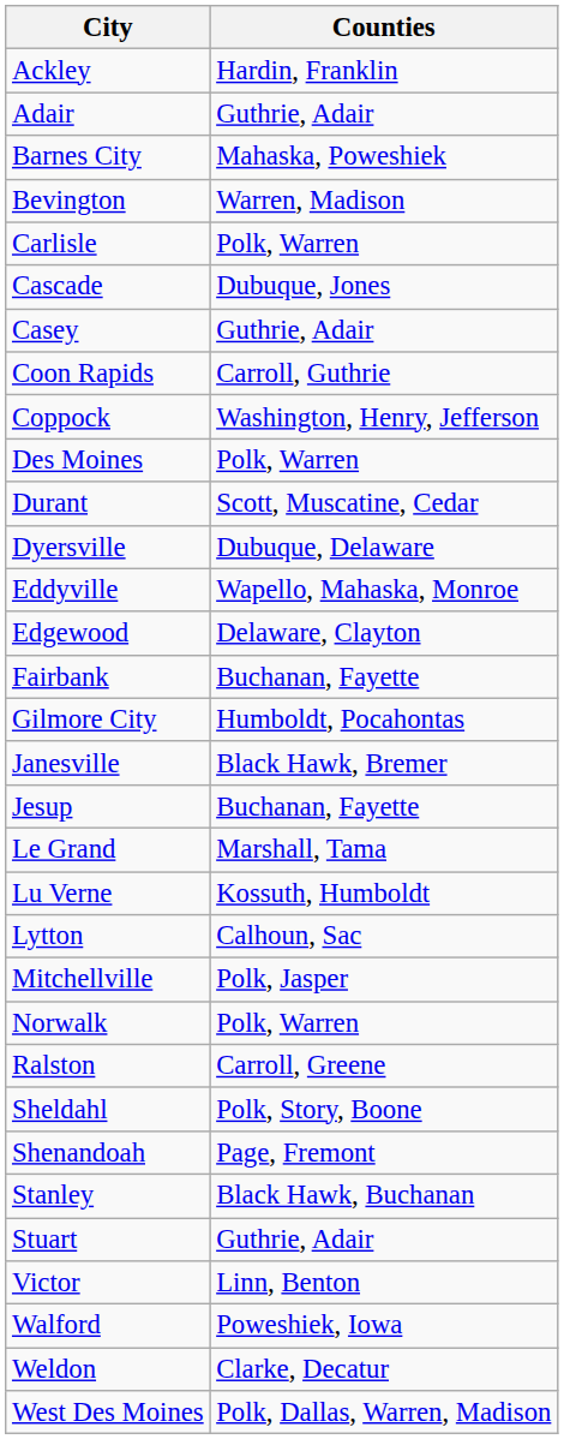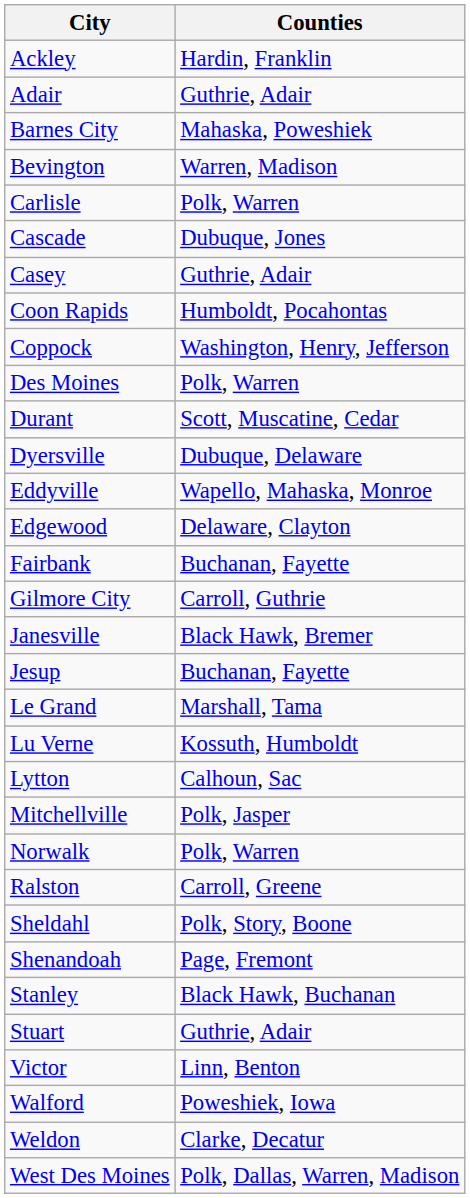Coon Rapids | Counties: Carroll, Guthrie -> Humboldt, Pocahontas
Gilmore City | Counties: Humboldt, Pocahontas -> Carroll, Guthrie
